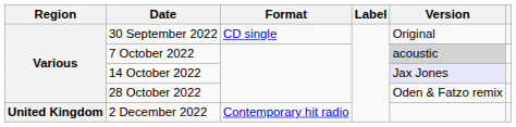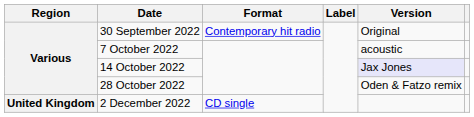30 September 2022 | Format: CD single -> Contemporary hit radio
7 October 2022 | Version: lightgrey background -> no background
2 December 2022 | Format: Contemporary hit radio -> CD single
